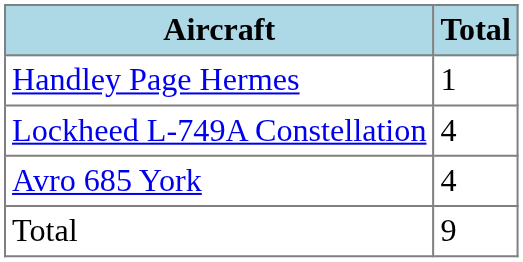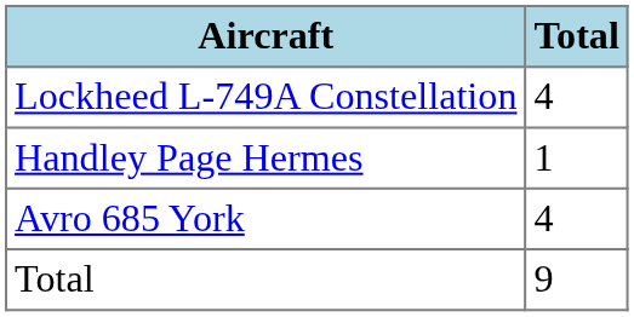rows swapped: Lockheed L-749A Constellation <-> Handley Page Hermes
